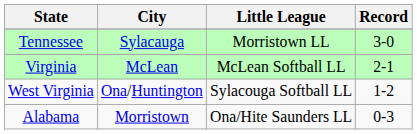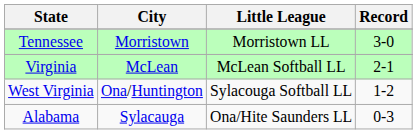Tennessee | City: Sylacauga -> Morristown
Alabama | City: Morristown -> Sylacauga
